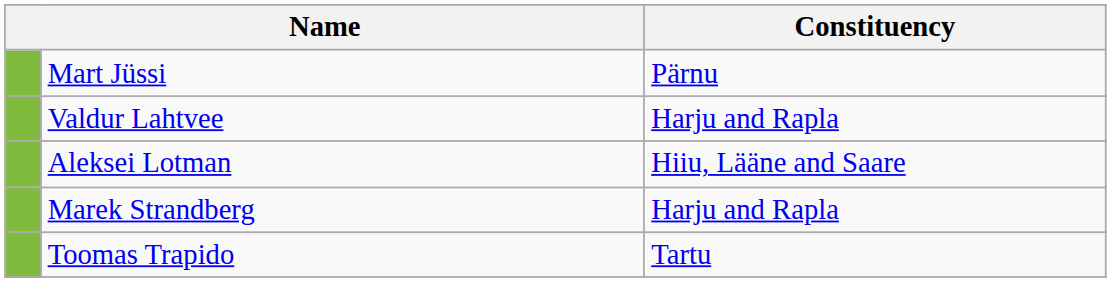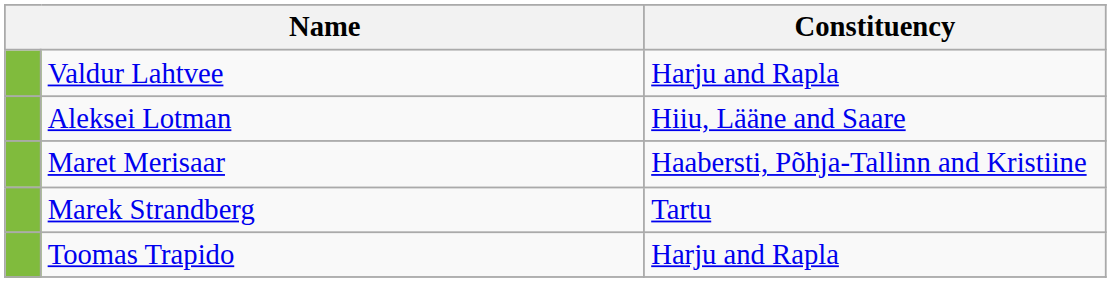- row: Mart Jüssi | Pärnu
+ row: Maret Merisaar | Haabersti, Põhja-Tallinn and Kristiine
Marek Strandberg | Constituency: Harju and Rapla -> Tartu
Toomas Trapido | Constituency: Tartu -> Harju and Rapla
